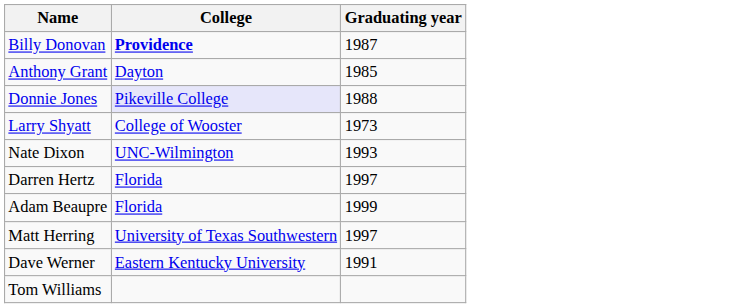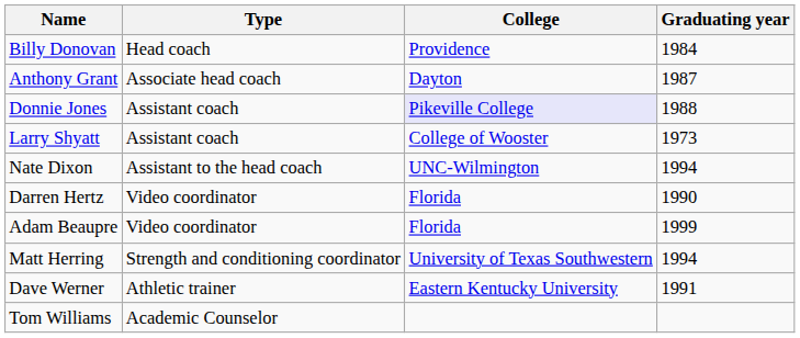+ column: Type | Head coach | Associate head coach | Assistant coach | Assistant coach | Assistant to the head coach | Video coordinator | Video coordinator | Strength and conditioning coordinator | Athletic trainer | Academic Counselor
Billy Donovan | College: bold -> normal
Billy Donovan | Graduating year: 1987 -> 1984
Anthony Grant | Graduating year: 1985 -> 1987
Nate Dixon | Graduating year: 1993 -> 1994
Darren Hertz | Graduating year: 1997 -> 1990
Matt Herring | Graduating year: 1997 -> 1994
